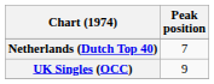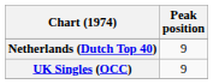Netherlands (Dutch Top 40) | Peak position: 7 -> 9
